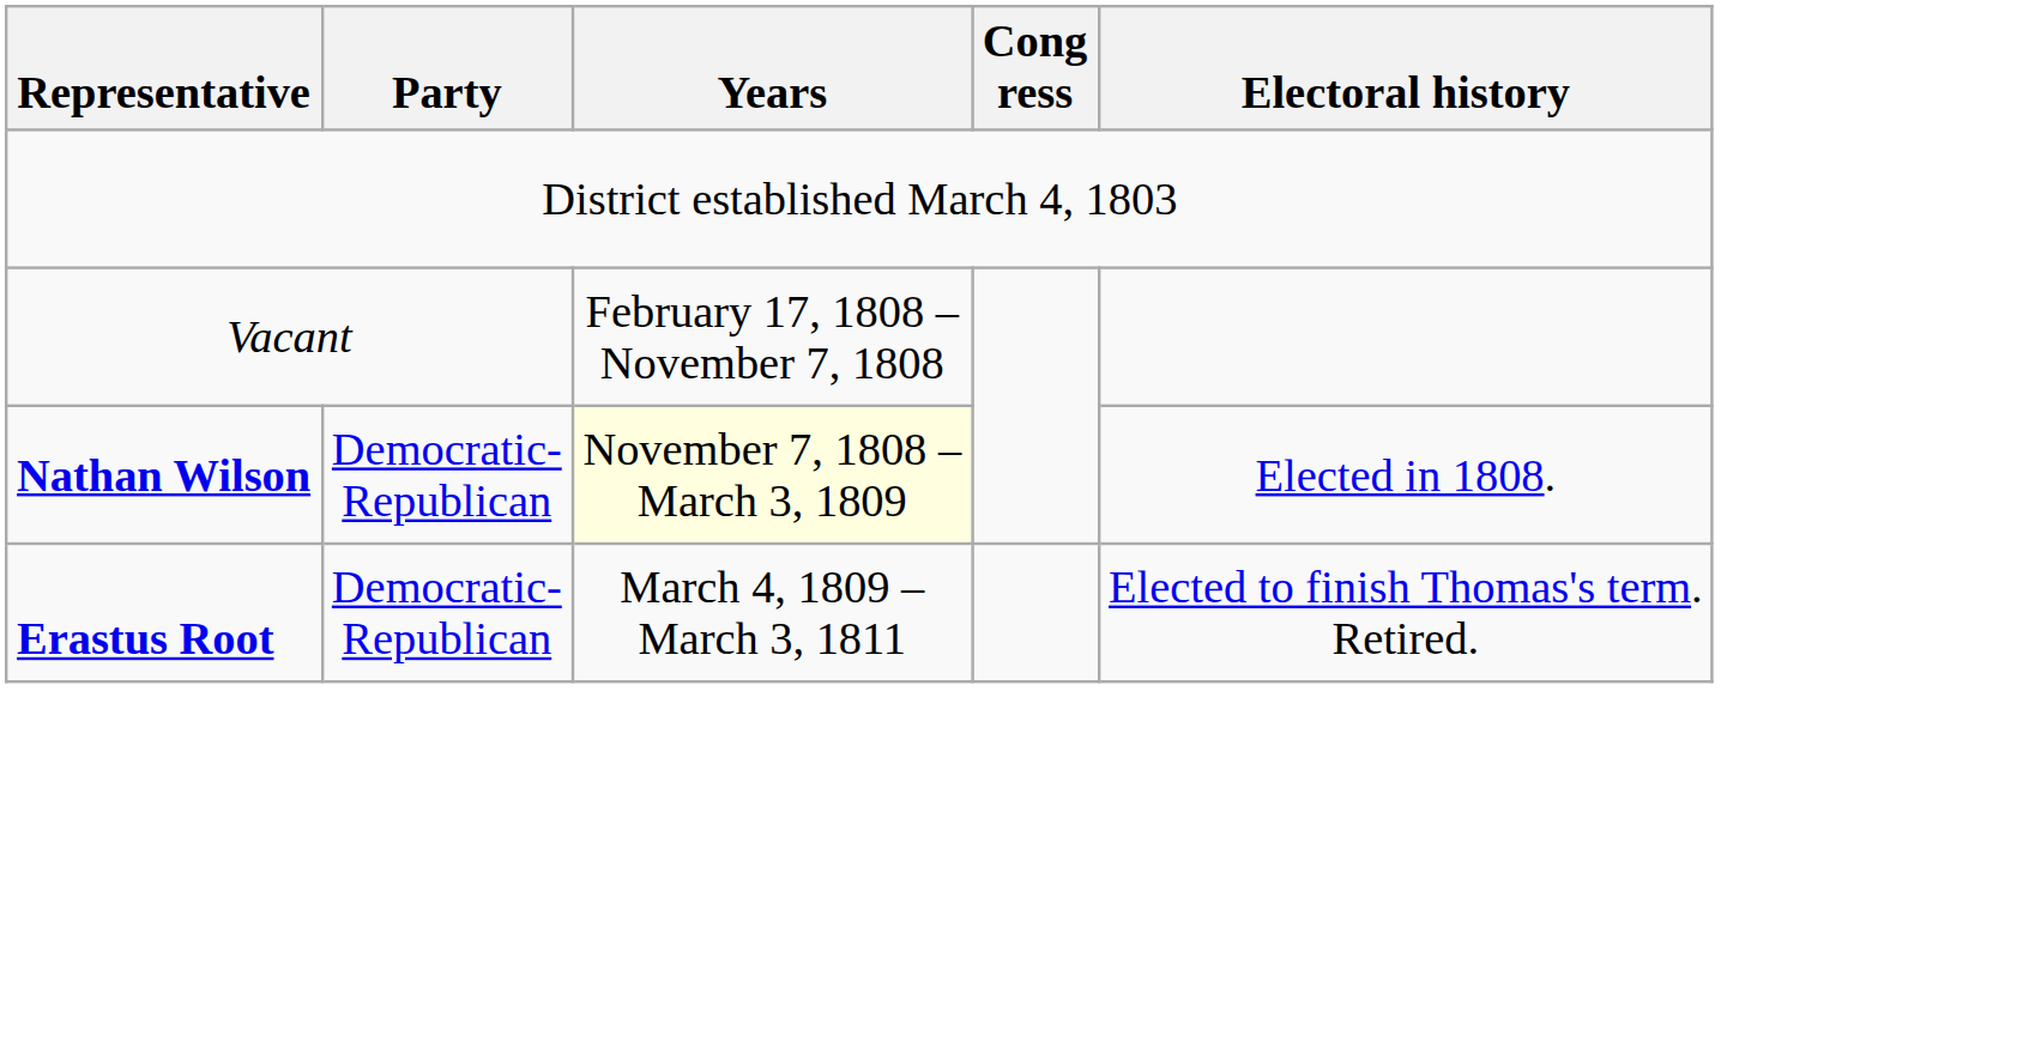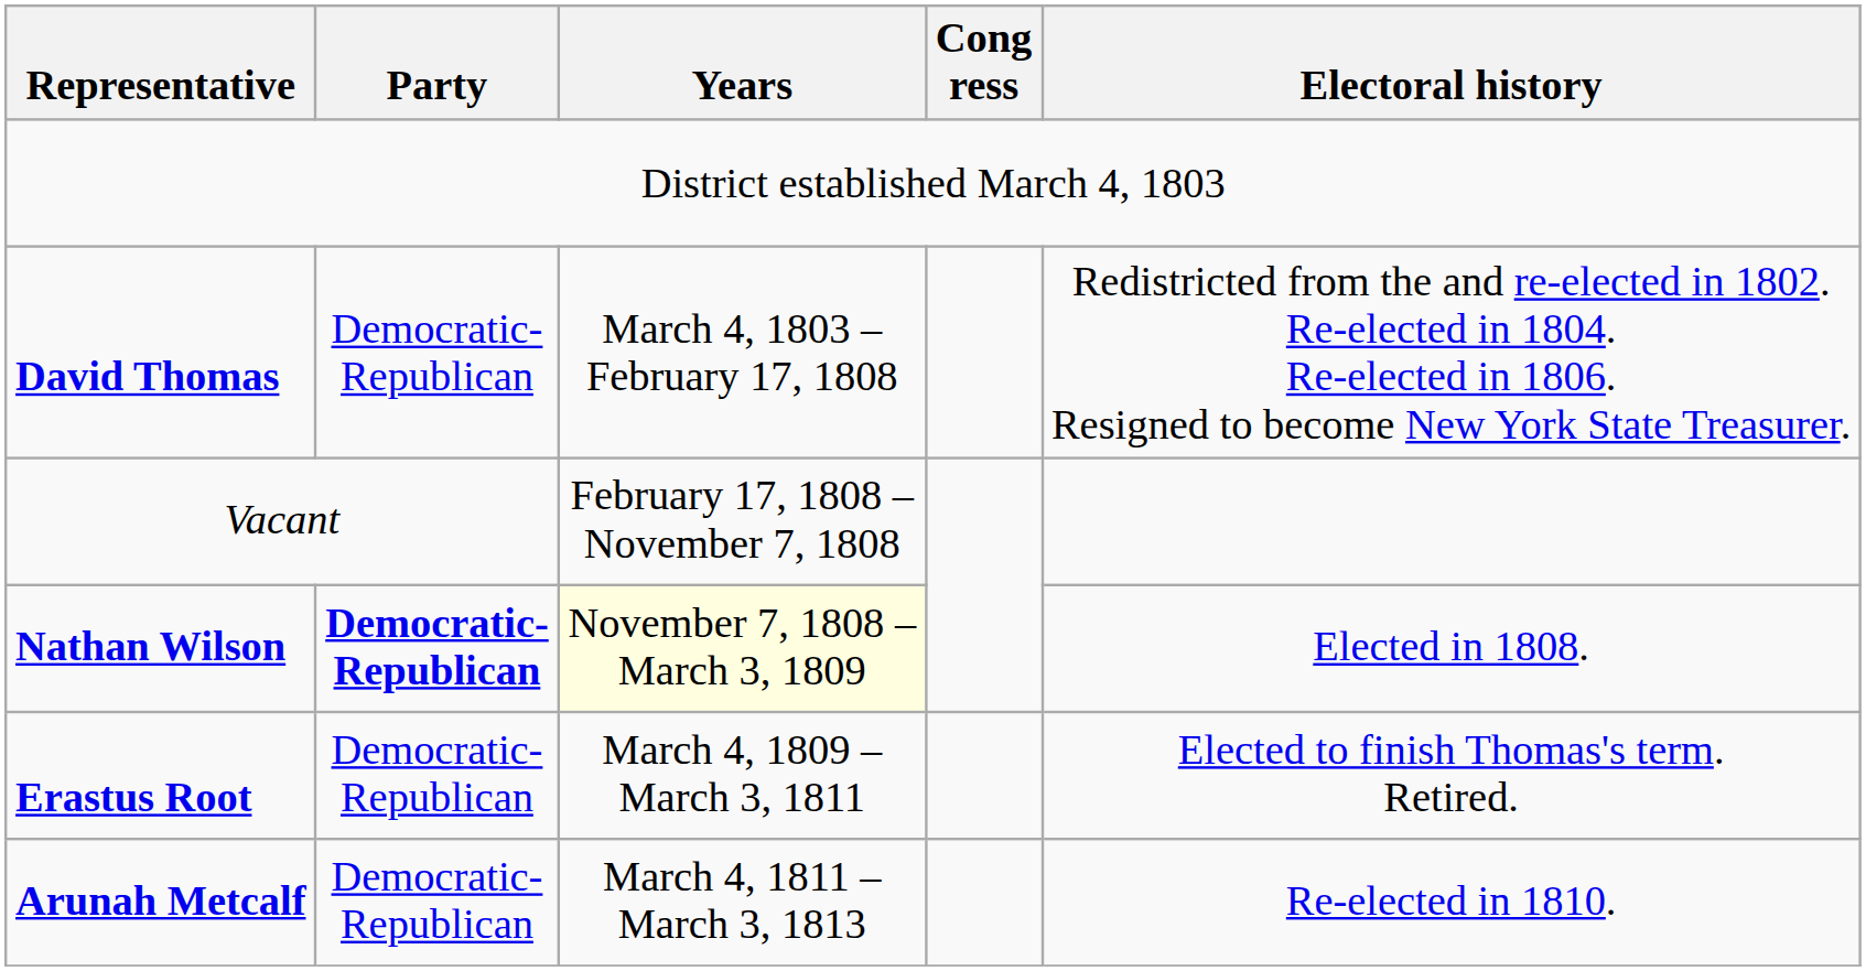+ row: David Thomas | Democratic- Republican | March 4, 1803 – February 17, 1808 | Redistricted from the and re-elected in 1802. Re-elected in 1804. Re-elected in 1806. Resigned to become New York State Treasurer.
Nathan Wilson | Party: normal -> bold
+ row: Arunah Metcalf | Democratic- Republican | March 4, 1811 – March 3, 1813 | Re-elected in 1810.
